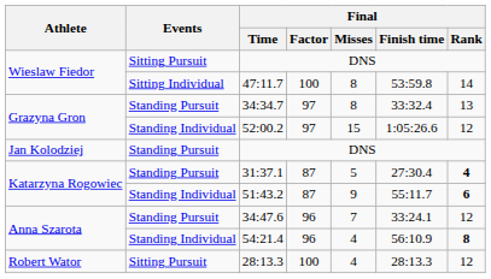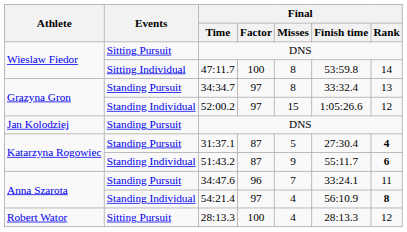34:47.6 | Final / Rank: 12 -> 11
54:21.4 | Final / Factor: 96 -> 97
